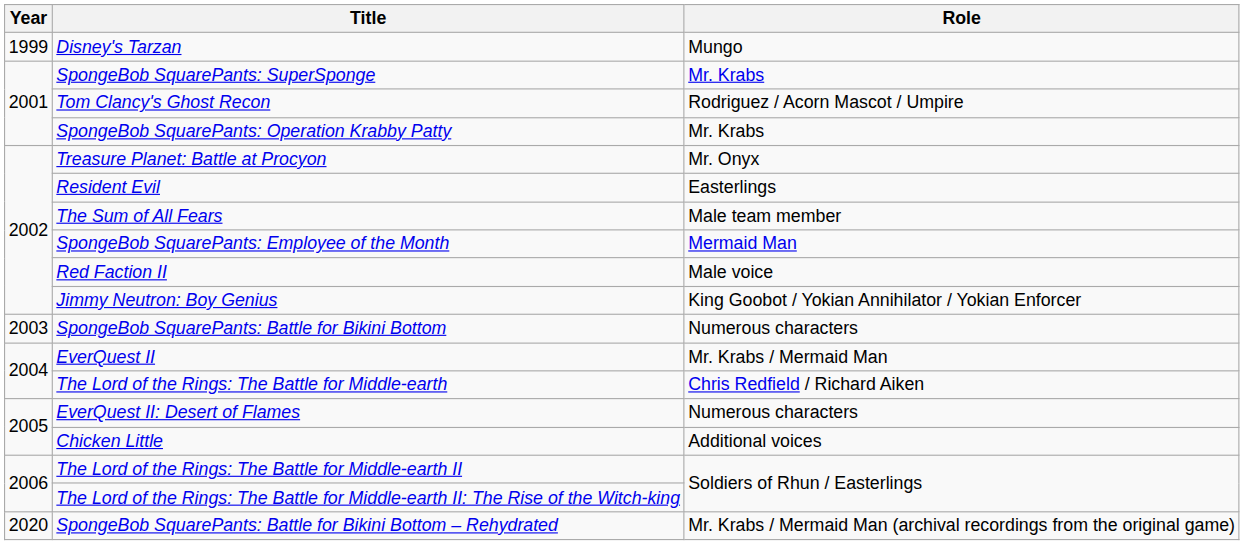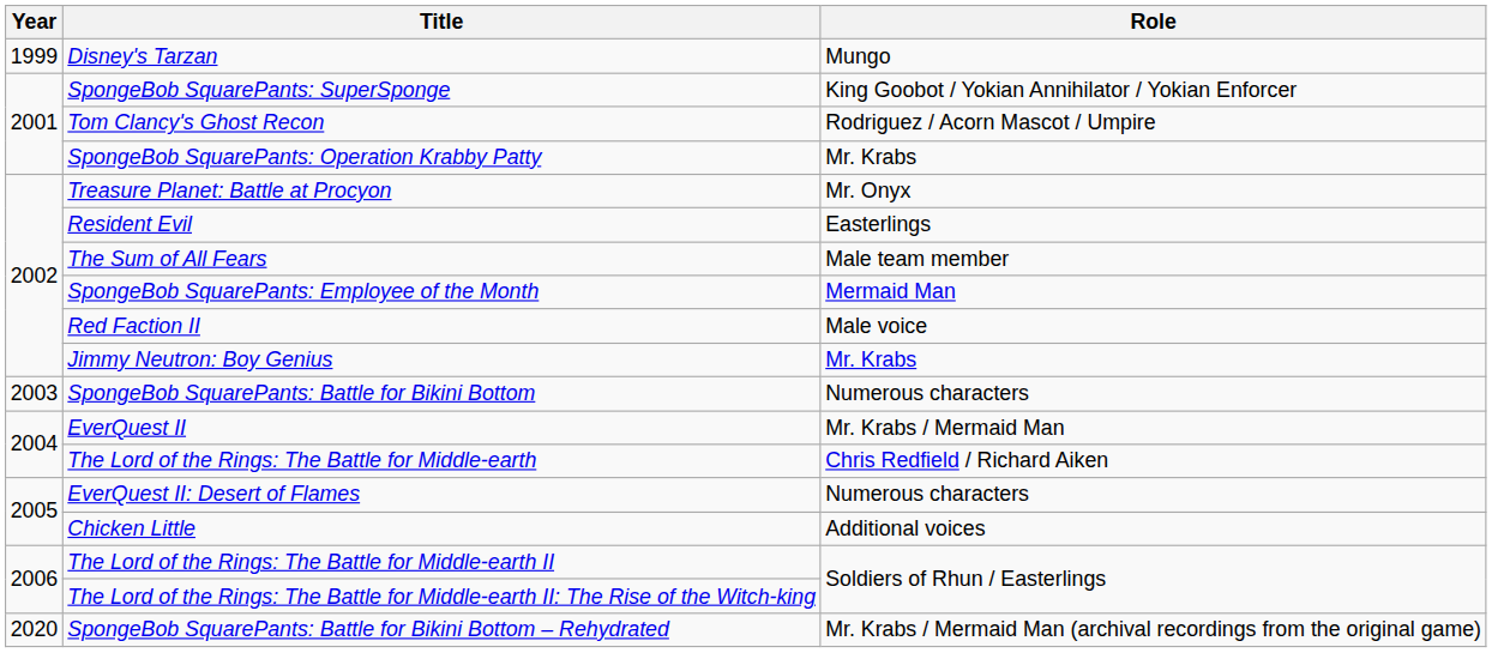SpongeBob SquarePants: SuperSponge | Role: Mr. Krabs -> King Goobot / Yokian Annihilator / Yokian Enforcer
Jimmy Neutron: Boy Genius | Role: King Goobot / Yokian Annihilator / Yokian Enforcer -> Mr. Krabs
